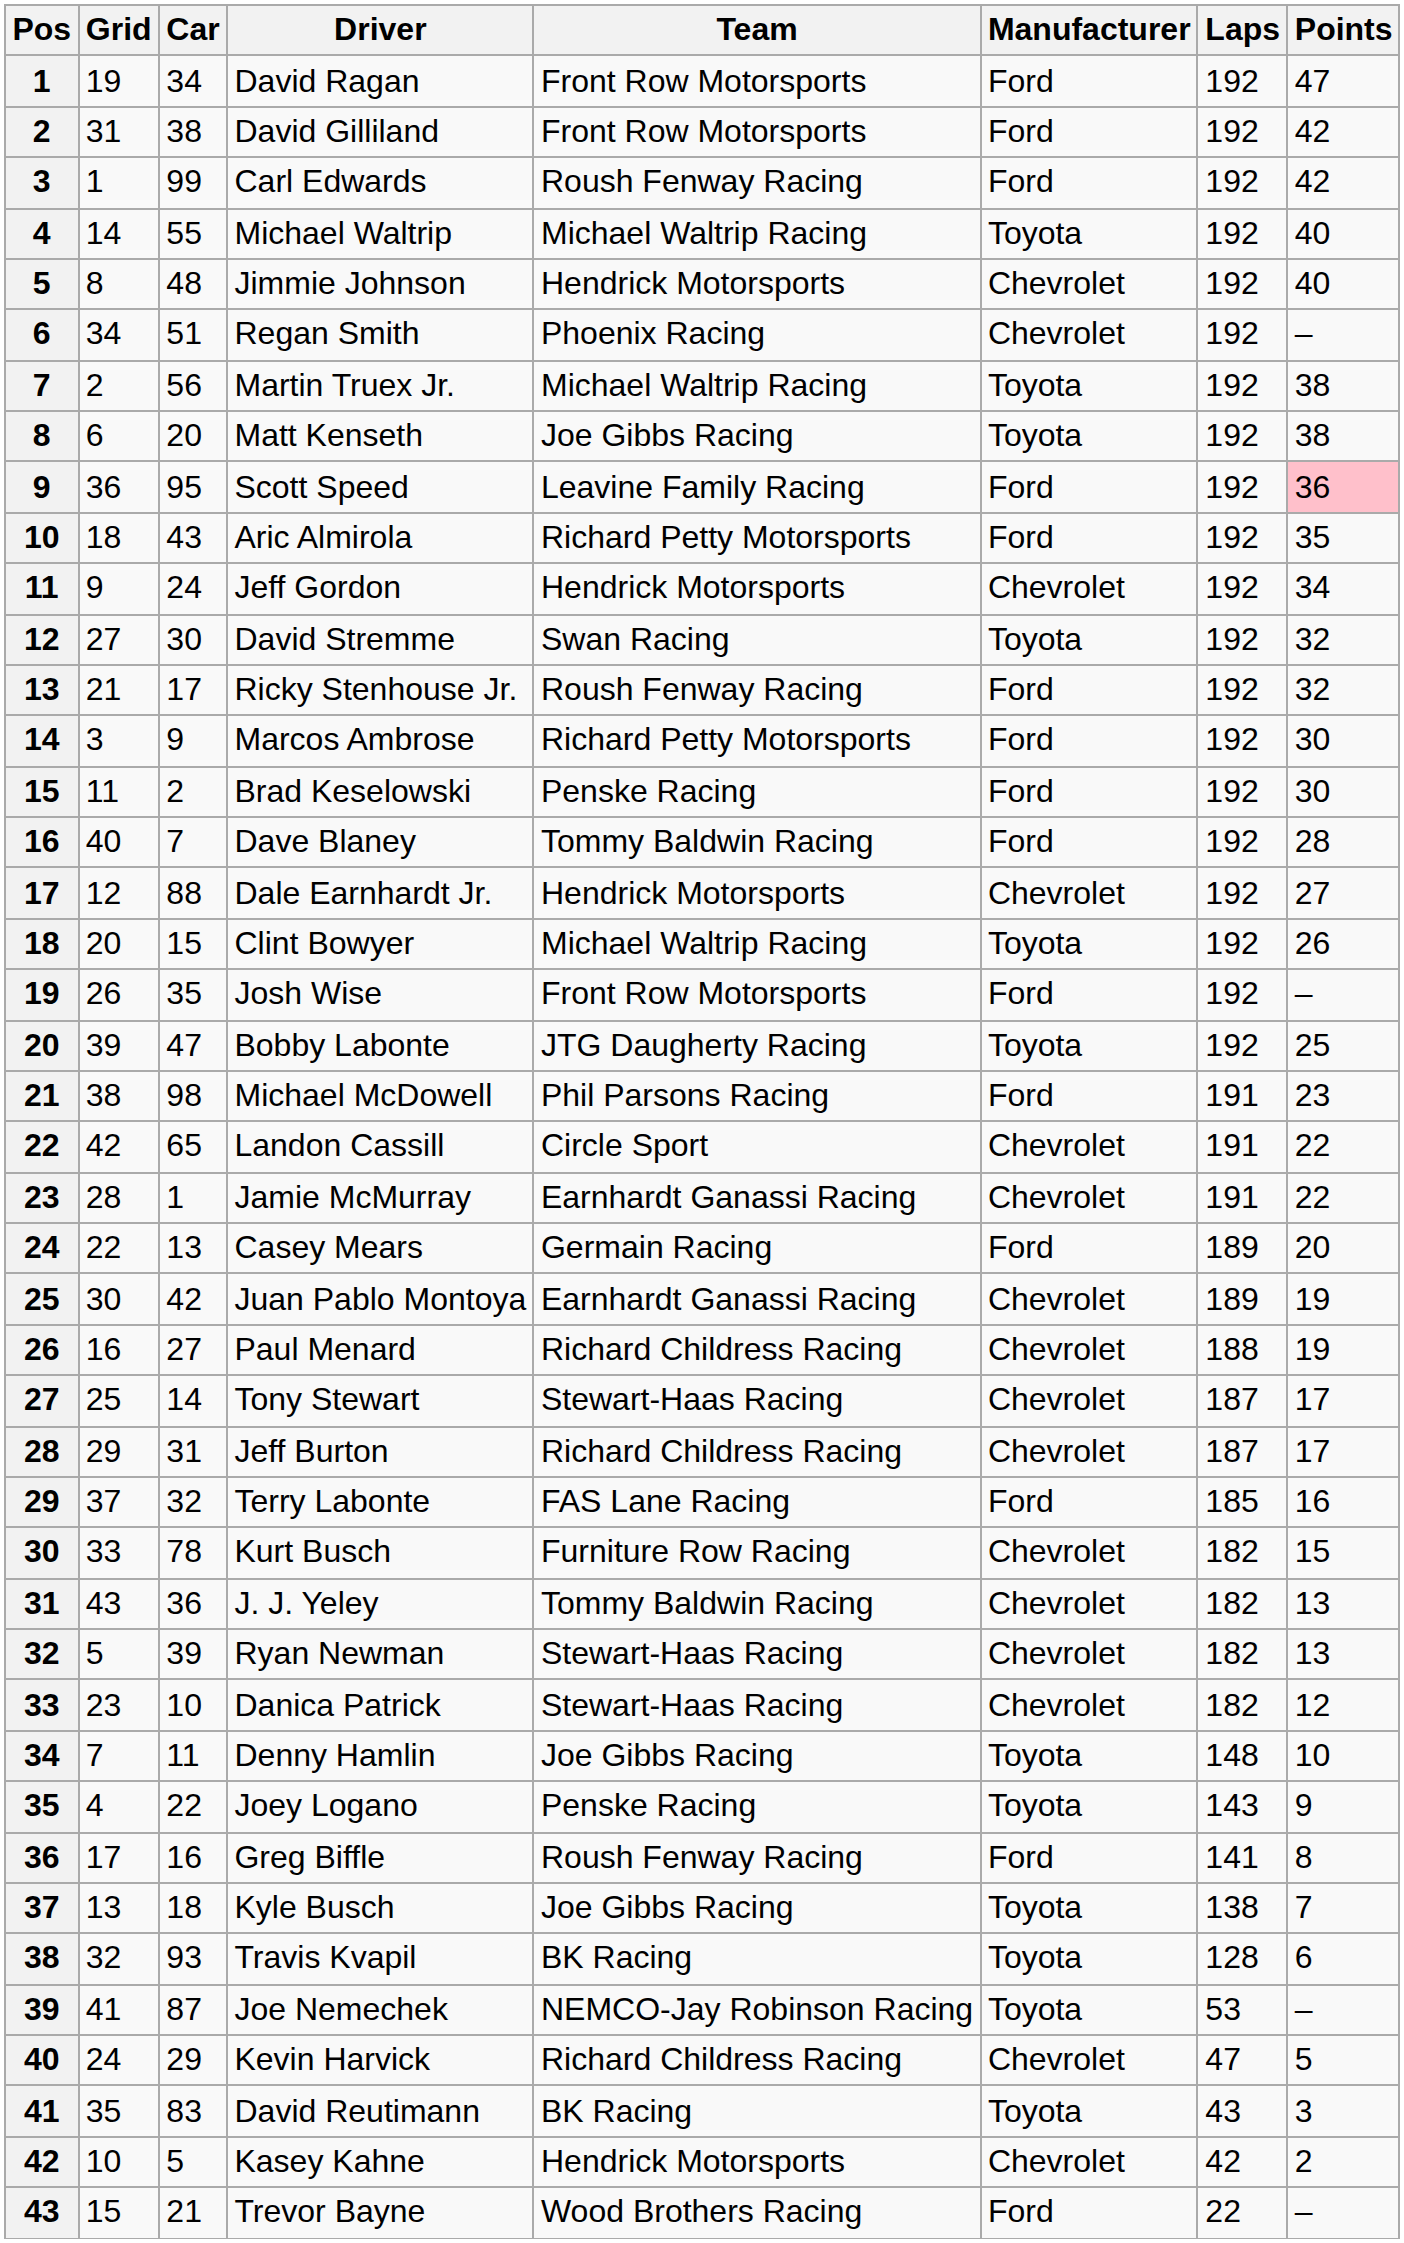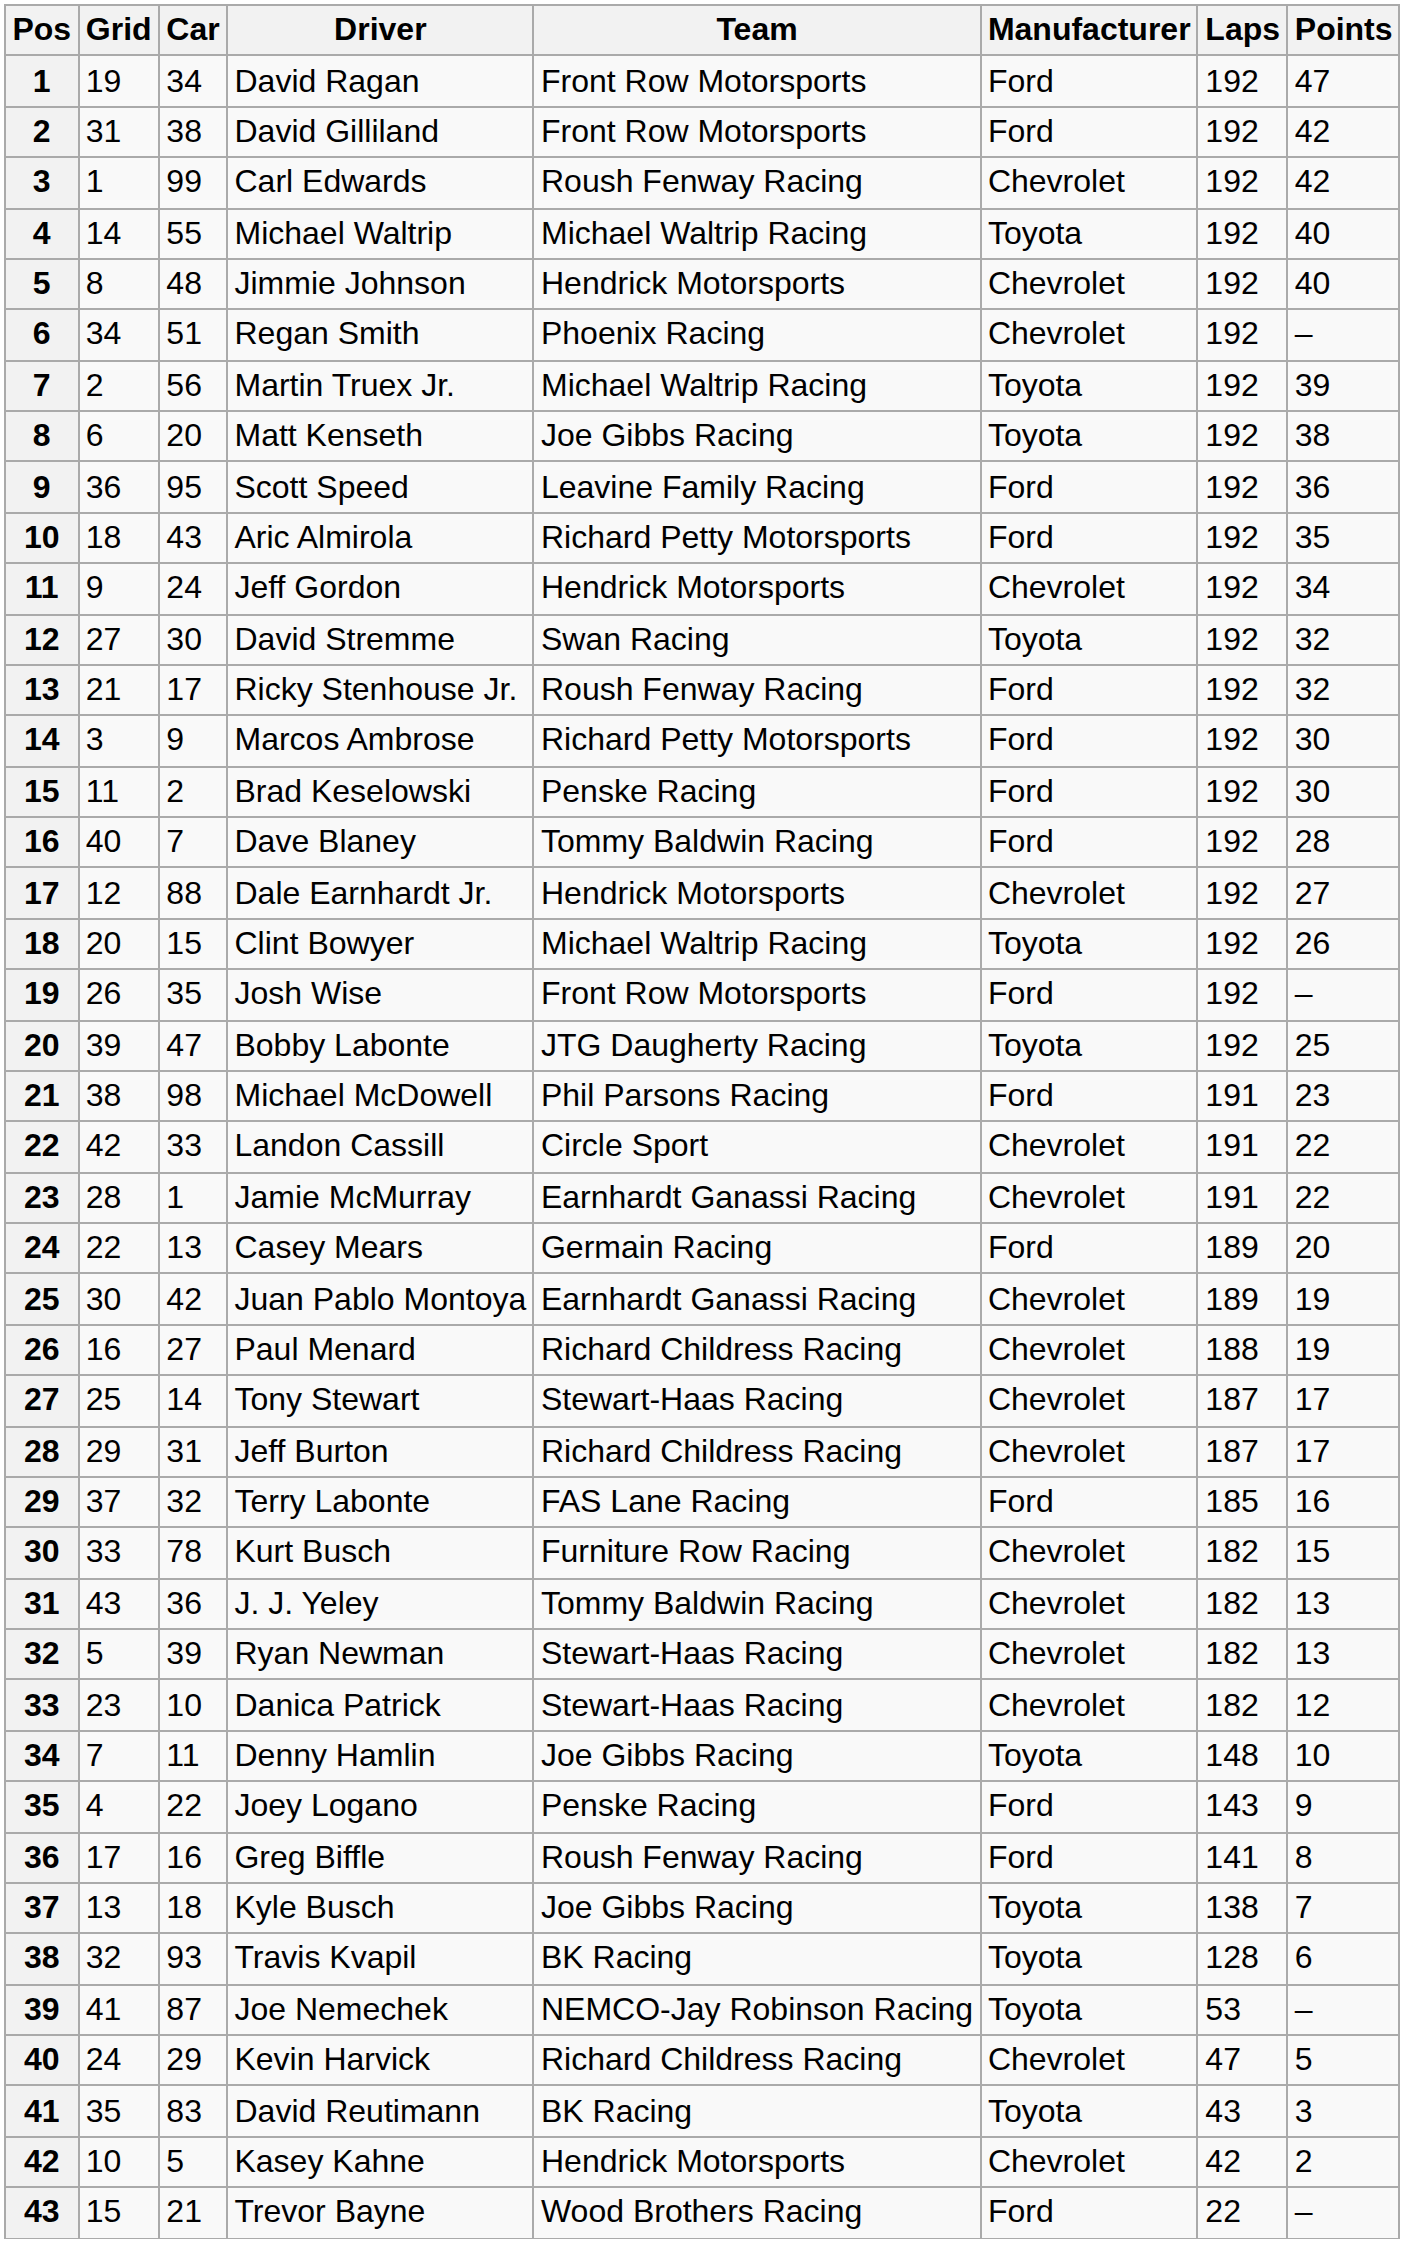Carl Edwards | Manufacturer: Ford -> Chevrolet
Martin Truex Jr. | Points: 38 -> 39
Scott Speed | Points: pink background -> no background
Landon Cassill | Car: 65 -> 33
Joey Logano | Manufacturer: Toyota -> Ford
